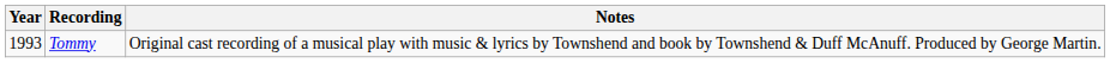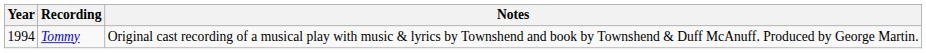Tommy | Year: 1993 -> 1994
